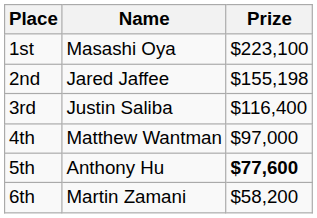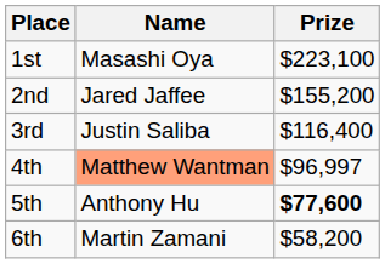2nd | Prize: $155,198 -> $155,200
4th | Name: no background -> lightsalmon background
4th | Prize: $97,000 -> $96,997
